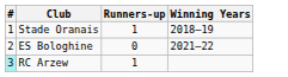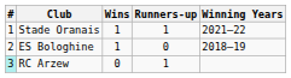+ column: Wins | 1 | 1 | 0
Stade Oranais | Winning Years: 2018–19 -> 2021–22
ES Bologhine | Winning Years: 2021–22 -> 2018–19
